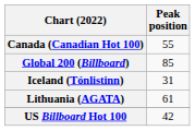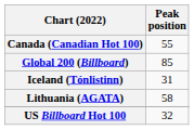Lithuania (AGATA) | Peak position: 61 -> 58
US Billboard Hot 100 | Peak position: 42 -> 32
